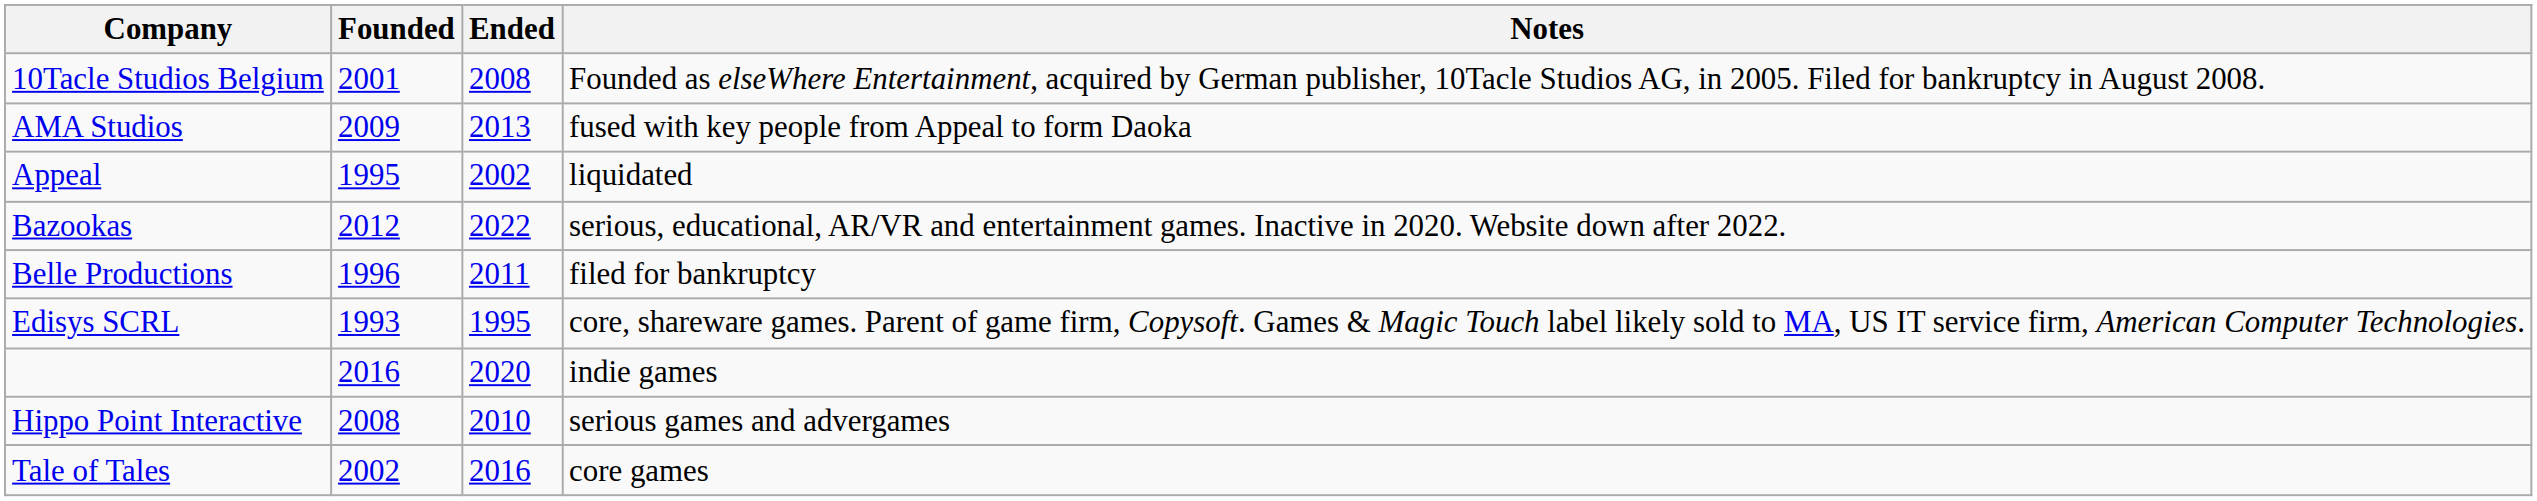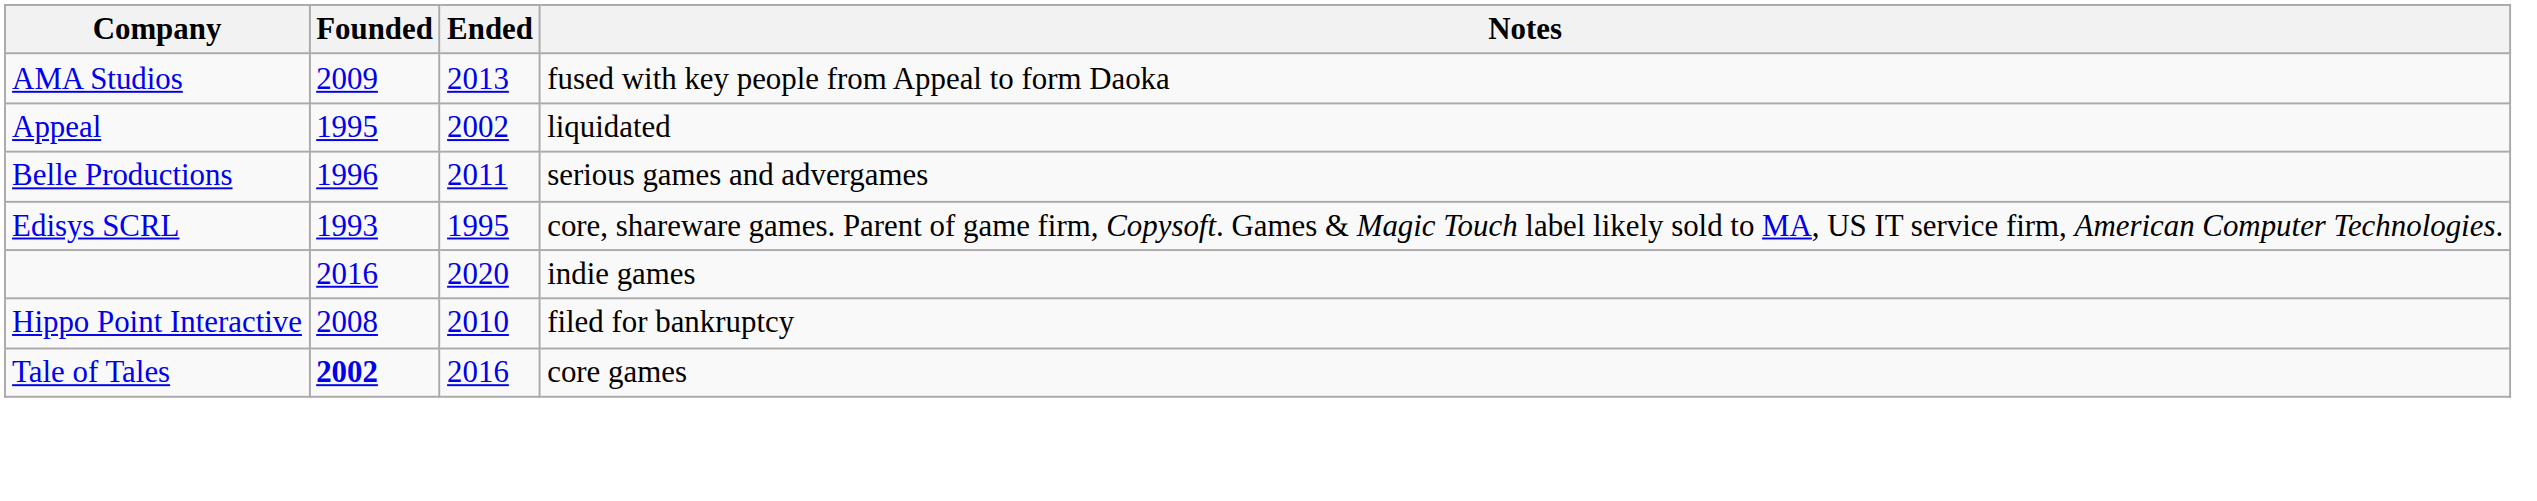- row: 10Tacle Studios Belgium | 2001 | 2008 | Founded as elseWhere Entertainment, acquired by German publisher, 10Tacle Studios AG, in 2005. Filed for bankruptcy in August 2008.
- row: Bazookas | 2012 | 2022 | serious, educational, AR/VR and entertainment games. Inactive in 2020. Website down after 2022.
Belle Productions | Notes: filed for bankruptcy -> serious games and advergames
Hippo Point Interactive | Notes: serious games and advergames -> filed for bankruptcy
Tale of Tales | Founded: normal -> bold
